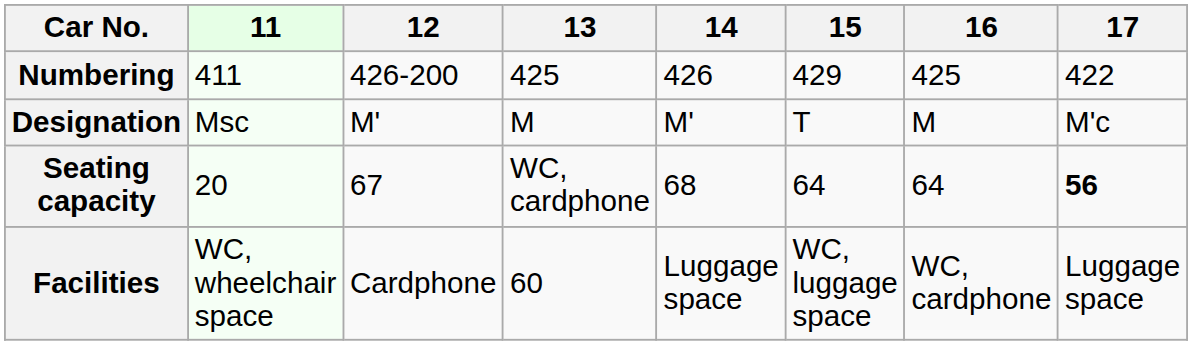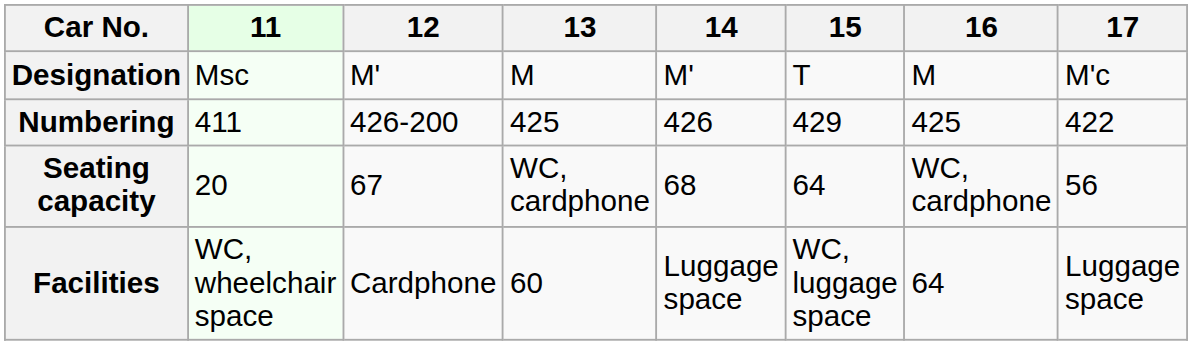rows swapped: Designation <-> Numbering
Seating capacity | 16: 64 -> WC, cardphone
Seating capacity | 17: bold -> normal
Facilities | 16: WC, cardphone -> 64
